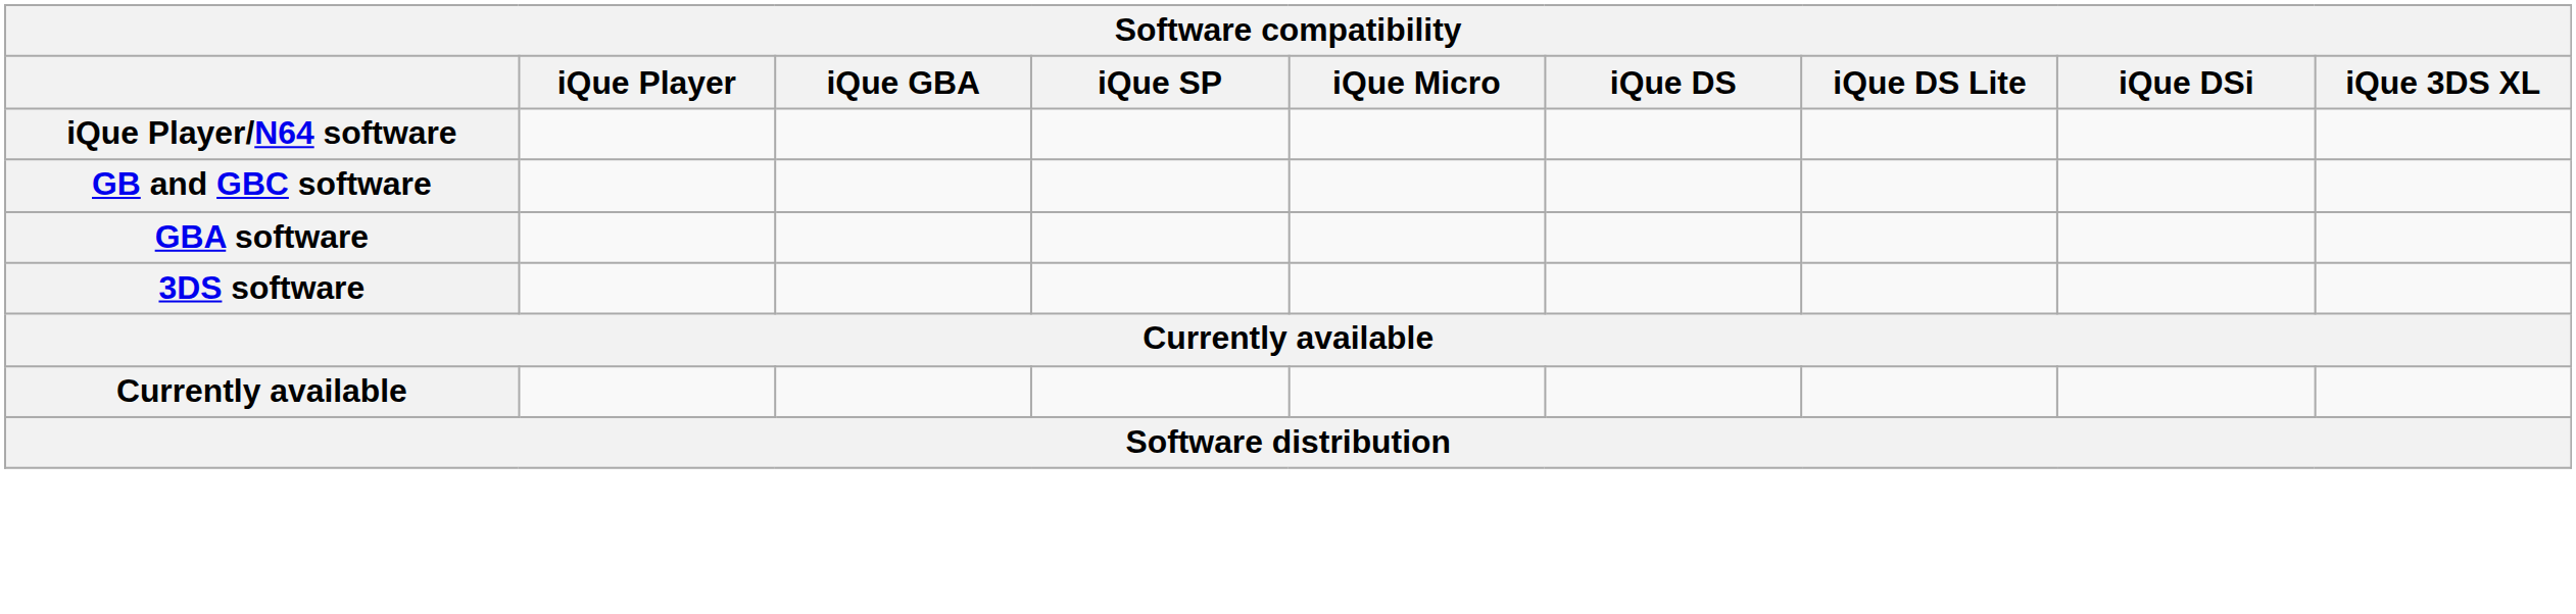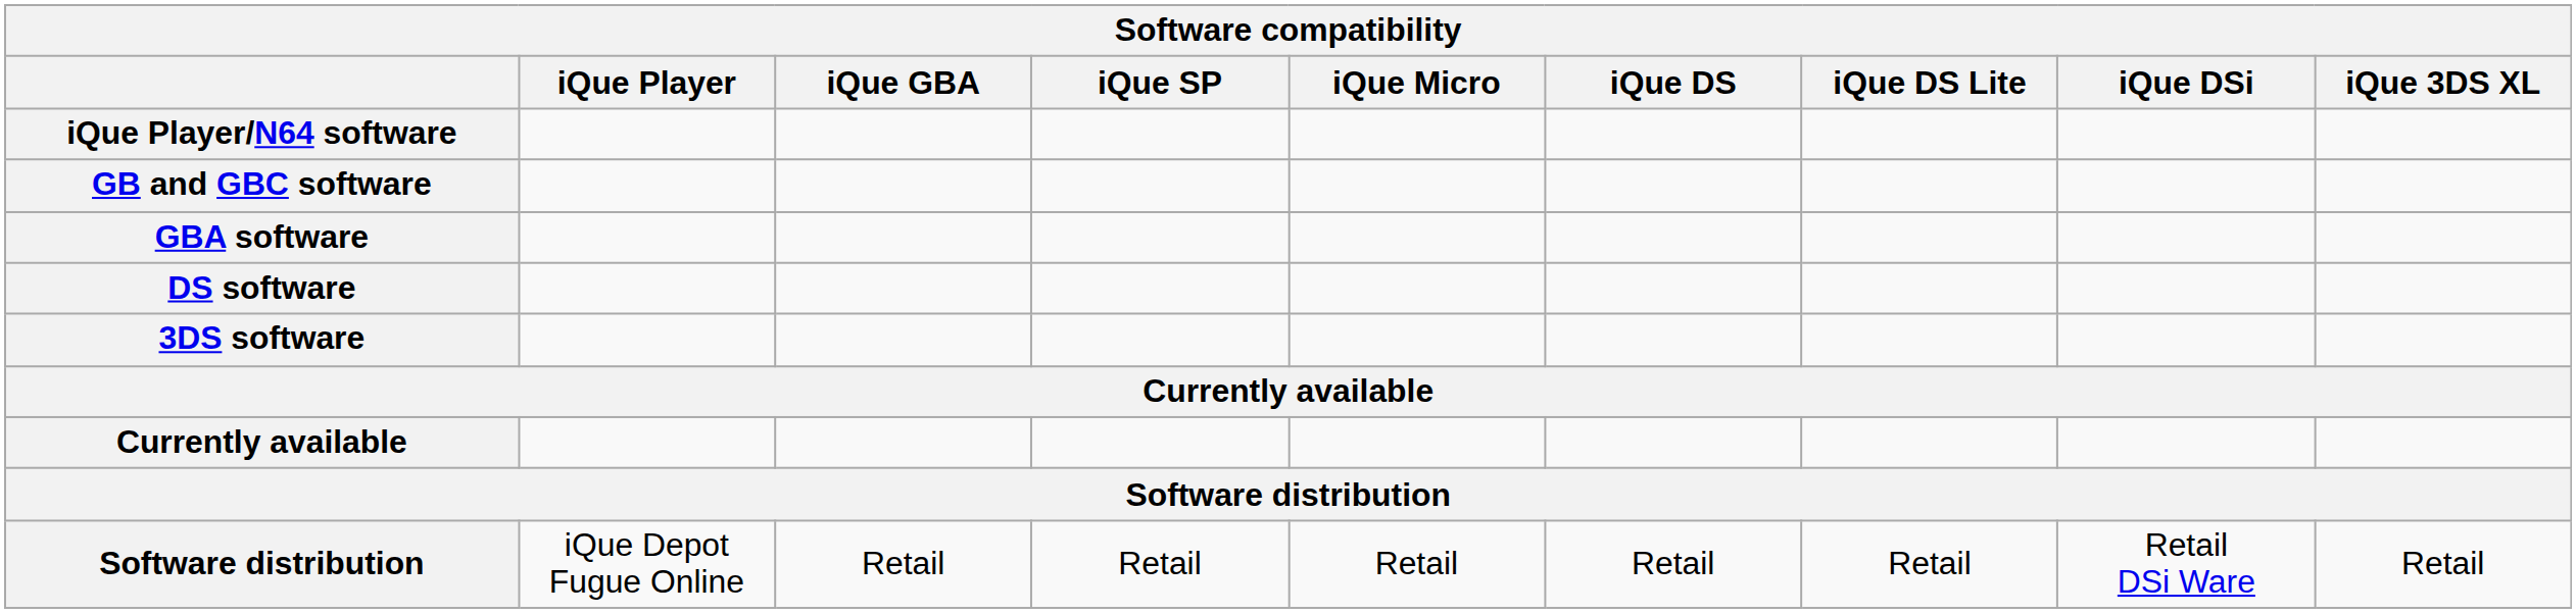+ row: DS software
+ row: Software distribution | iQue Depot Fugue Online | Retail | Retail | Retail | Retail | Retail | Retail DSi Ware | Retail
